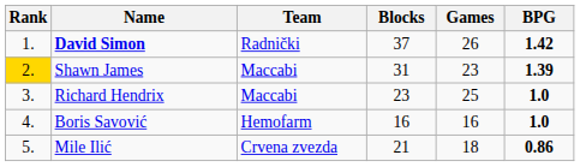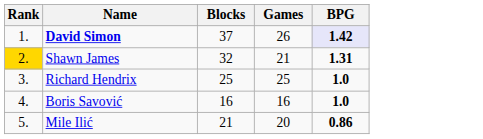- column: Team | Radnički | Maccabi | Maccabi | Hemofarm | Crvena zvezda
David Simon | BPG: no background -> lavender background
Shawn James | Blocks: 31 -> 32
Shawn James | Games: 23 -> 21
Shawn James | BPG: 1.39 -> 1.31
Richard Hendrix | Blocks: 23 -> 25
Mile Ilić | Games: 18 -> 20
